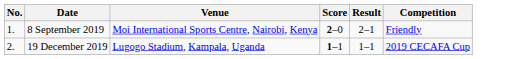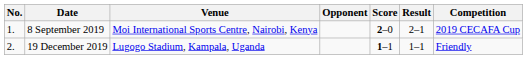+ column: Opponent
8 September 2019 | Competition: Friendly -> 2019 CECAFA Cup
19 December 2019 | Competition: 2019 CECAFA Cup -> Friendly
